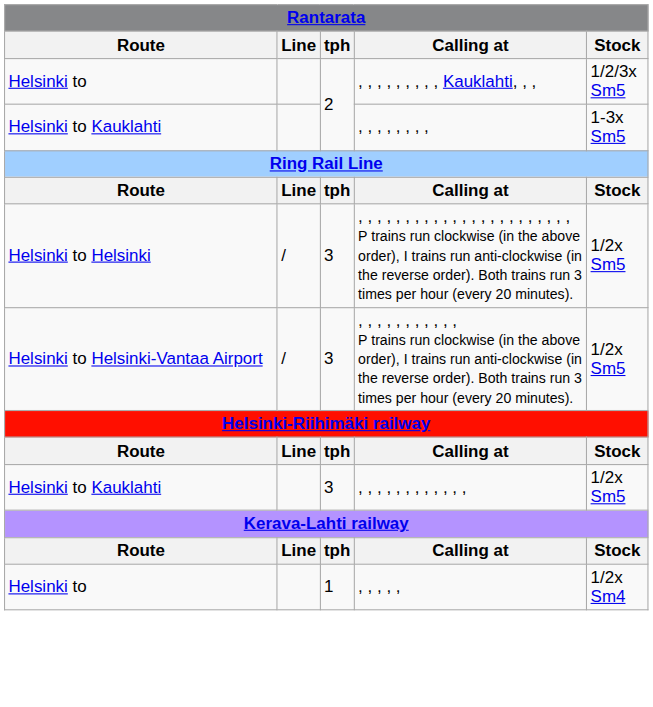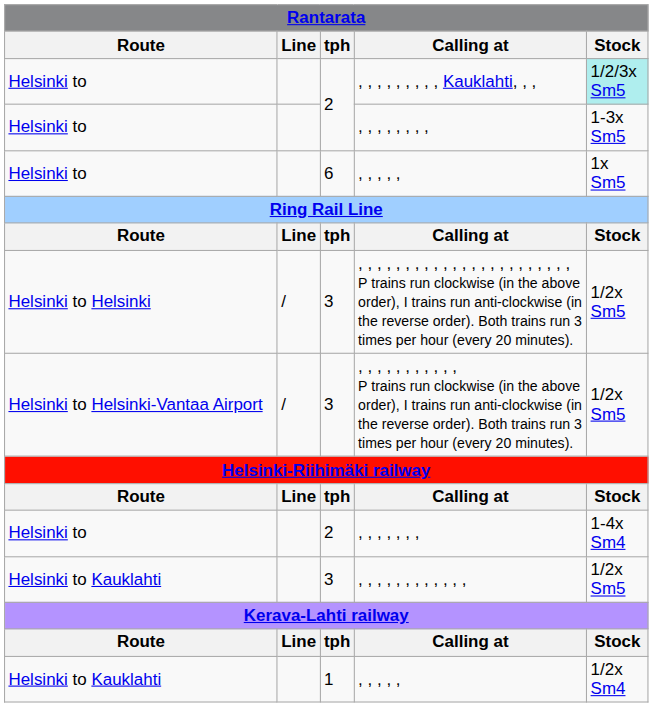, , , , , , , , , Kauklahti, , , | Stock: no background -> paleturquoise background
, , , , , , , , | Route: Helsinki to Kauklahti -> Helsinki to
+ row: Helsinki to | 6 | , , , , , | 1x Sm5
+ row: Helsinki to | 2 | , , , , , , , | 1-4x Sm4
1 / , , , , , | Route: Helsinki to -> Helsinki to Kauklahti
